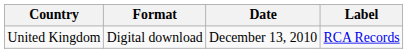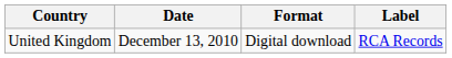columns swapped: Date <-> Format
